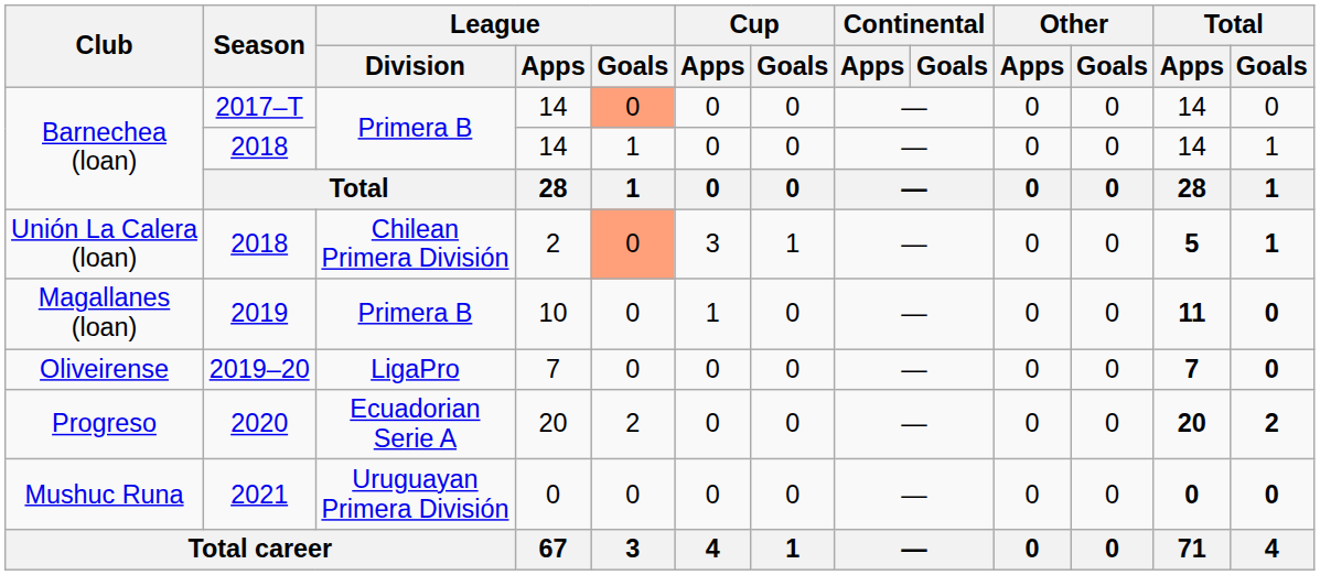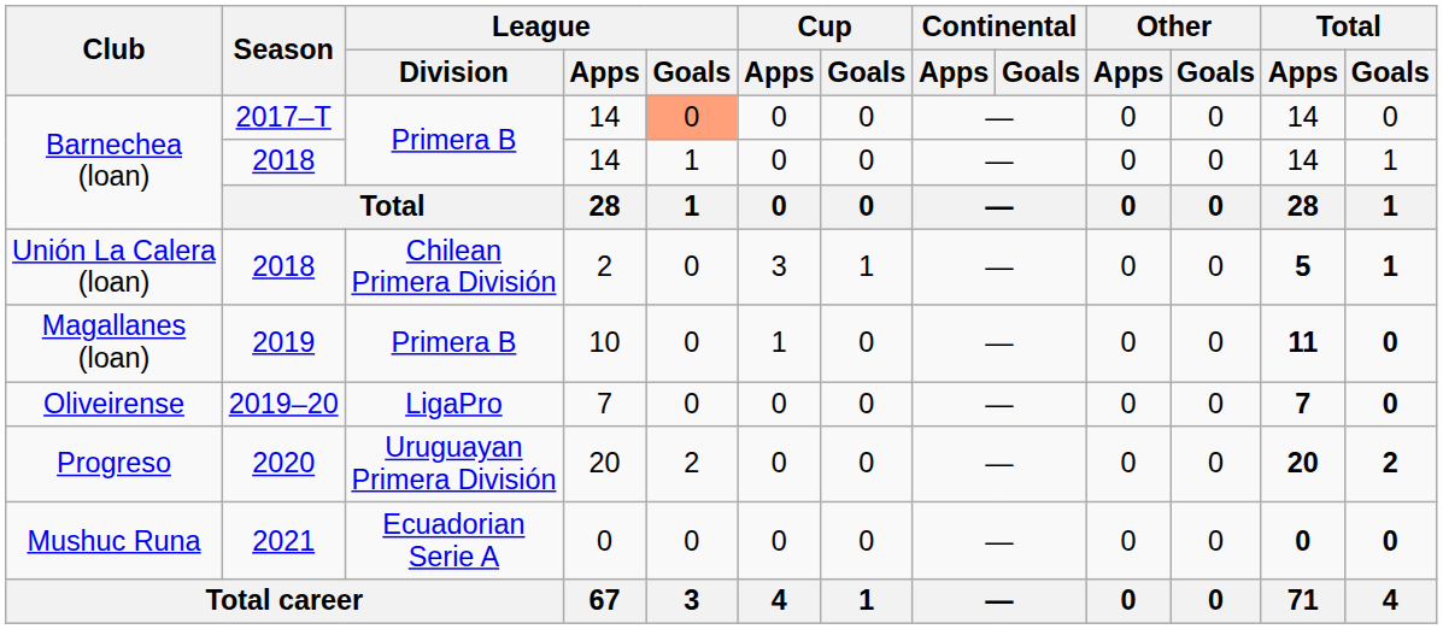Unión La Calera (loan) | League / Goals: lightsalmon background -> no background
Progreso | League / Division: Ecuadorian Serie A -> Uruguayan Primera División
Mushuc Runa | League / Division: Uruguayan Primera División -> Ecuadorian Serie A
